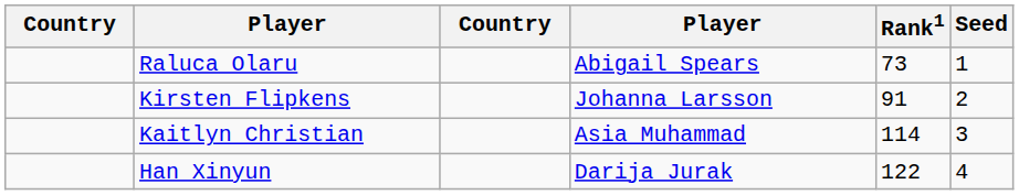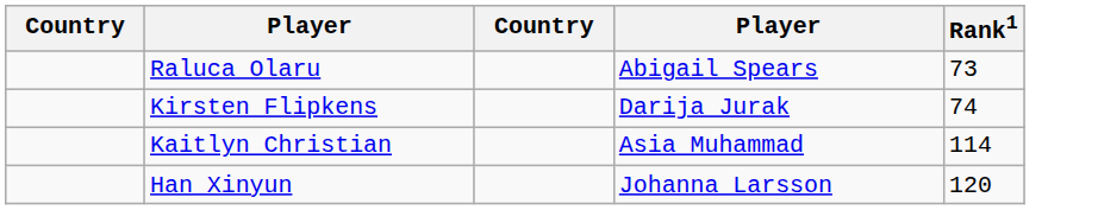- column: Seed | 1 | 2 | 3 | 4
Kirsten Flipkens | column 4: Johanna Larsson -> Darija Jurak
Kirsten Flipkens | Rank1: 91 -> 74
Han Xinyun | column 4: Darija Jurak -> Johanna Larsson
Han Xinyun | Rank1: 122 -> 120
